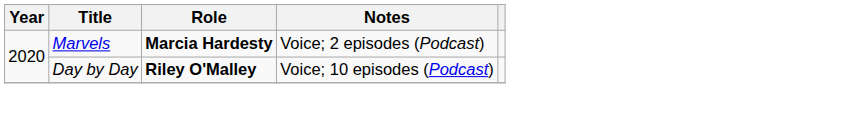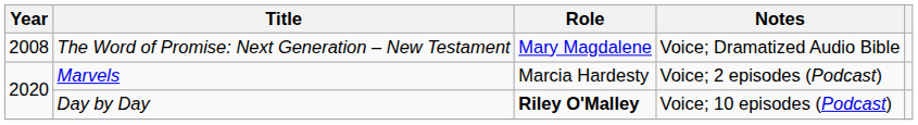+ row: 2008 | The Word of Promise: Next Generation – New Testament | Mary Magdalene | Voice; Dramatized Audio Bible
Marvels | Role: bold -> normal
